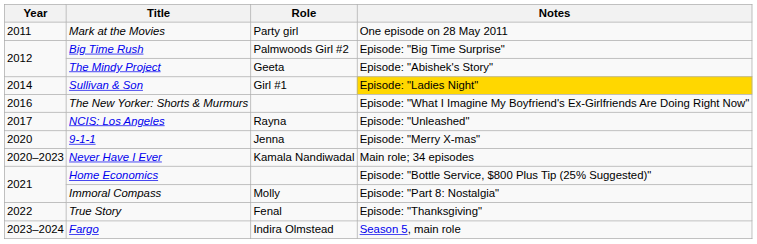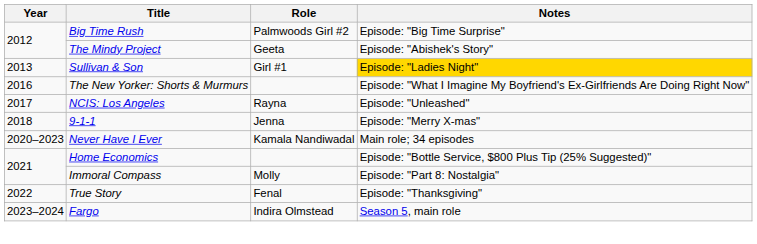- row: 2011 | Mark at the Movies | Party girl | One episode on 28 May 2011
Sullivan & Son | Year: 2014 -> 2013
9-1-1 | Year: 2020 -> 2018
